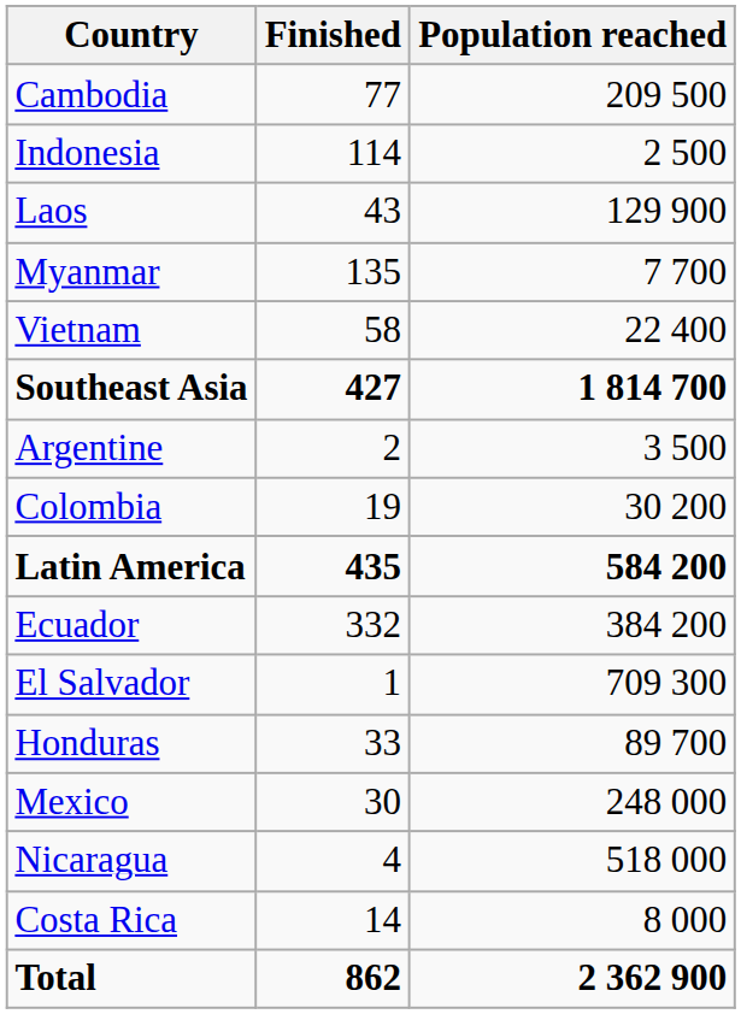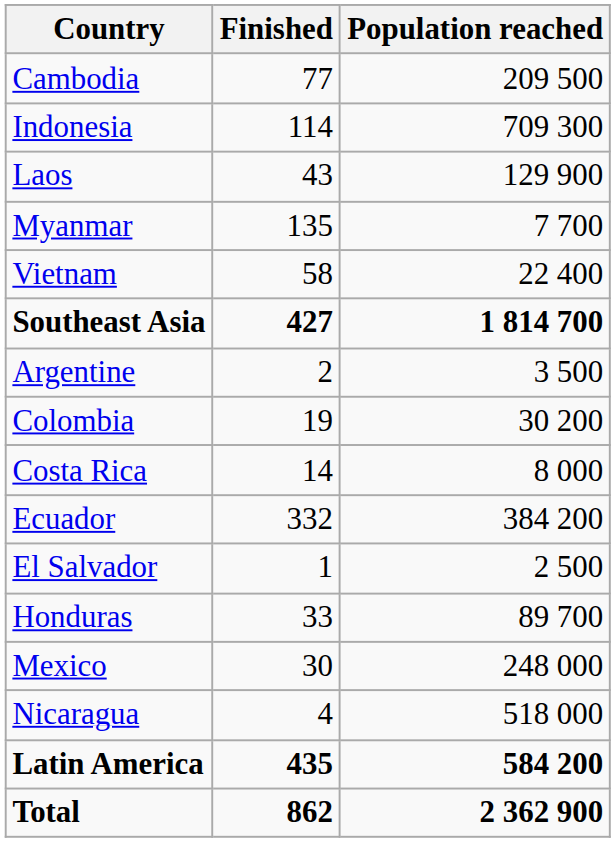Indonesia | Population reached: 2 500 -> 709 300
rows swapped: Costa Rica <-> Latin America
El Salvador | Population reached: 709 300 -> 2 500
